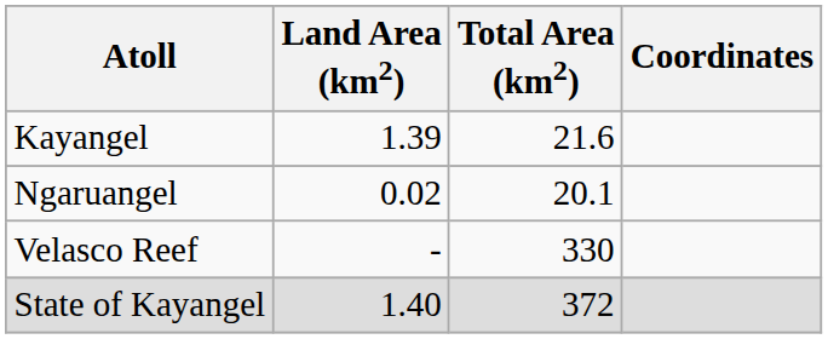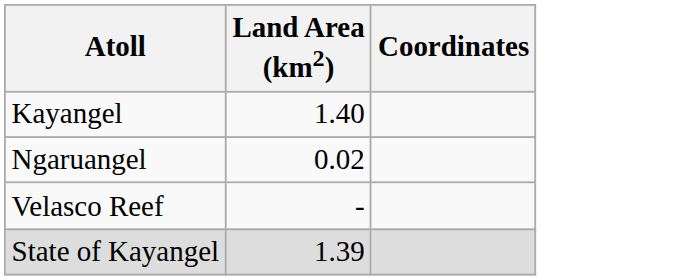- column: Total Area (km2) | 21.6 | 20.1 | 330 | 372
Kayangel | Land Area (km2): 1.39 -> 1.40
State of Kayangel | Land Area (km2): 1.40 -> 1.39
